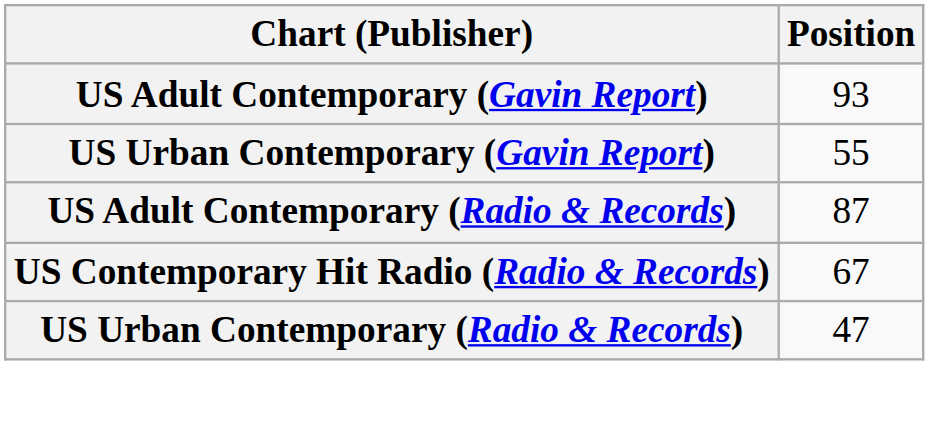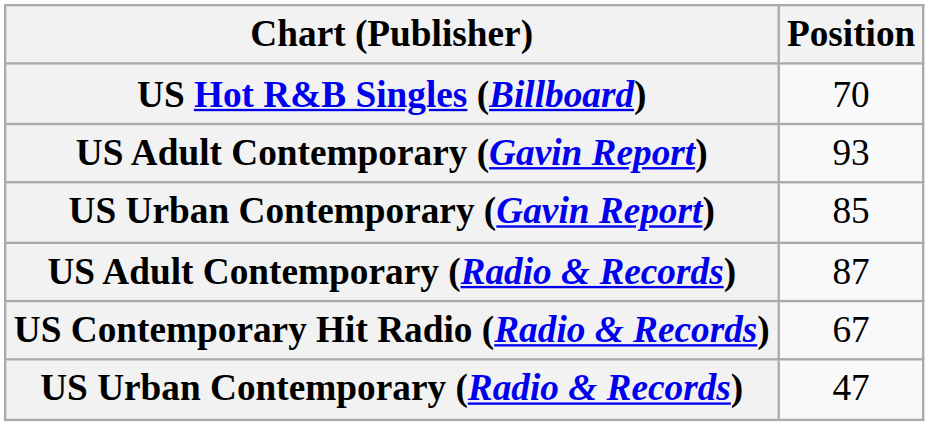+ row: US Hot R&B Singles (Billboard) | 70
US Urban Contemporary (Gavin Report) | Position: 55 -> 85
